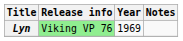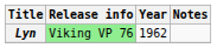Lyn | Year: 1969 -> 1962
